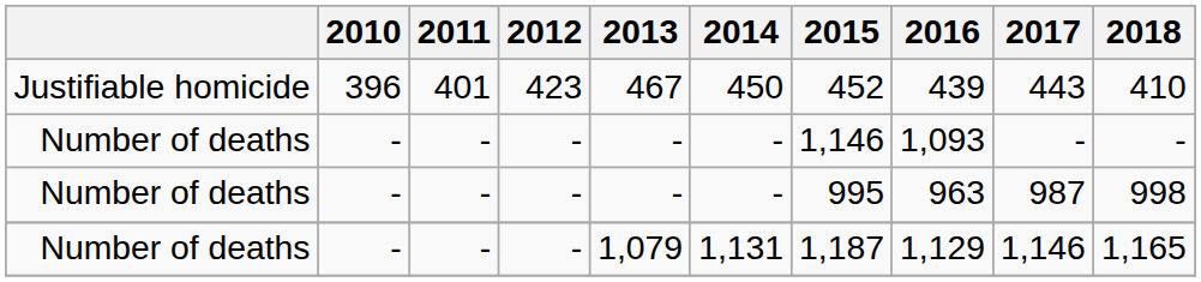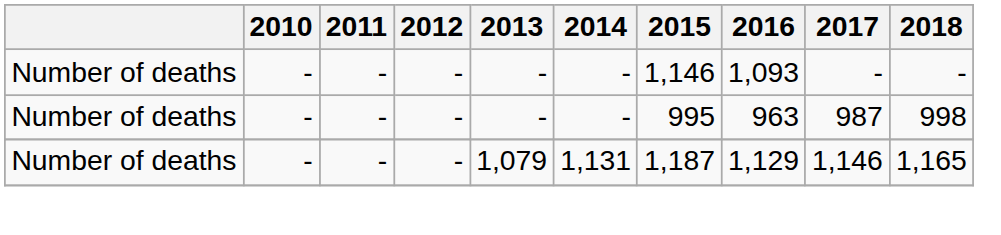- row: Justifiable homicide | 396 | 401 | 423 | 467 | 450 | 452 | 439 | 443 | 410
